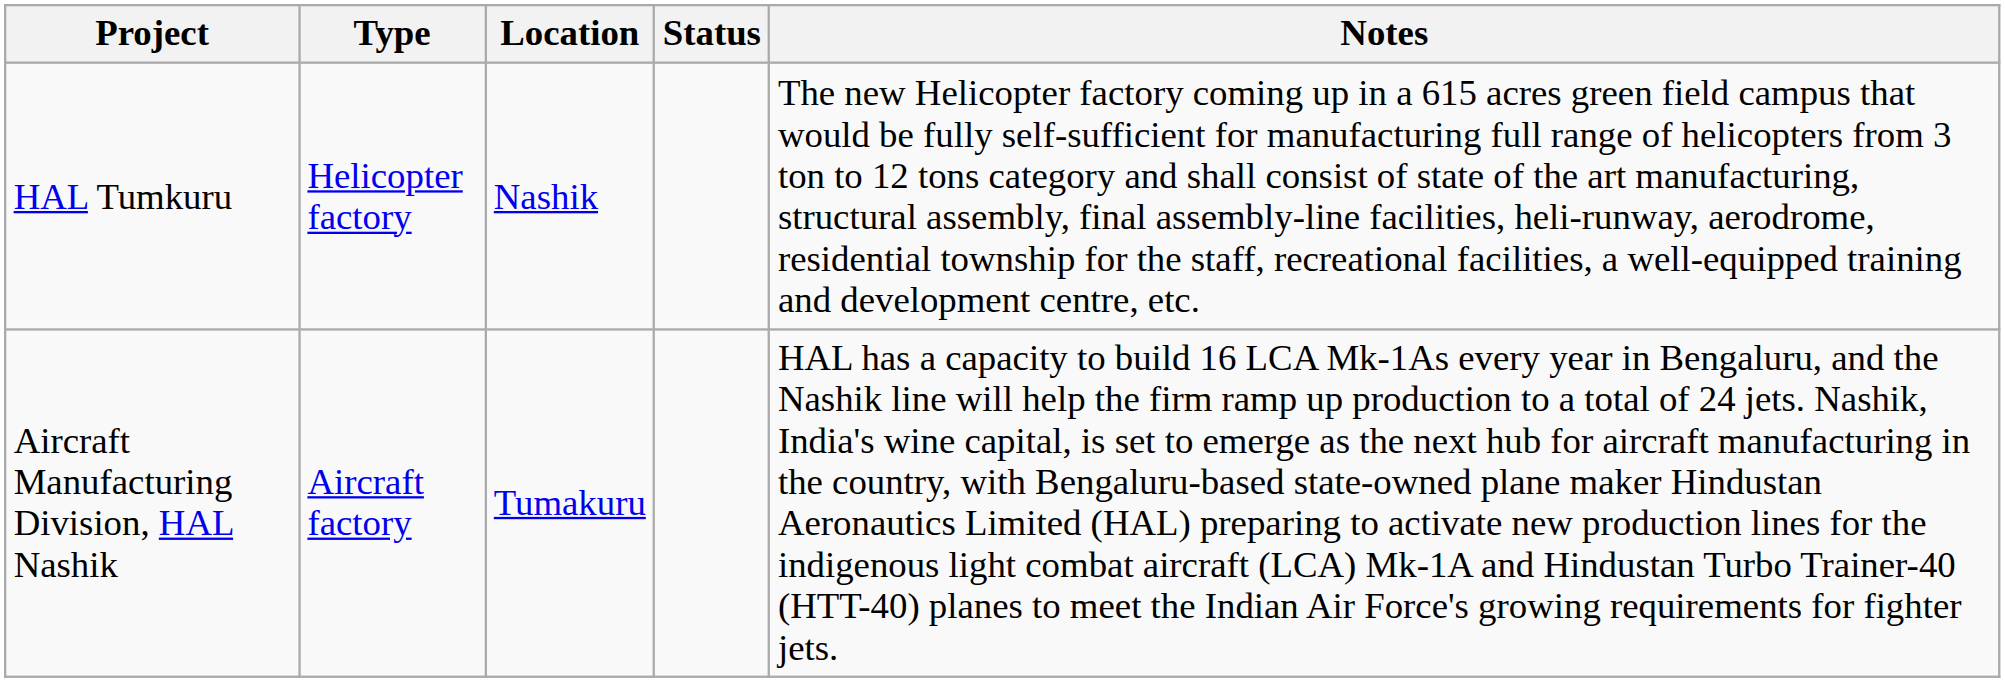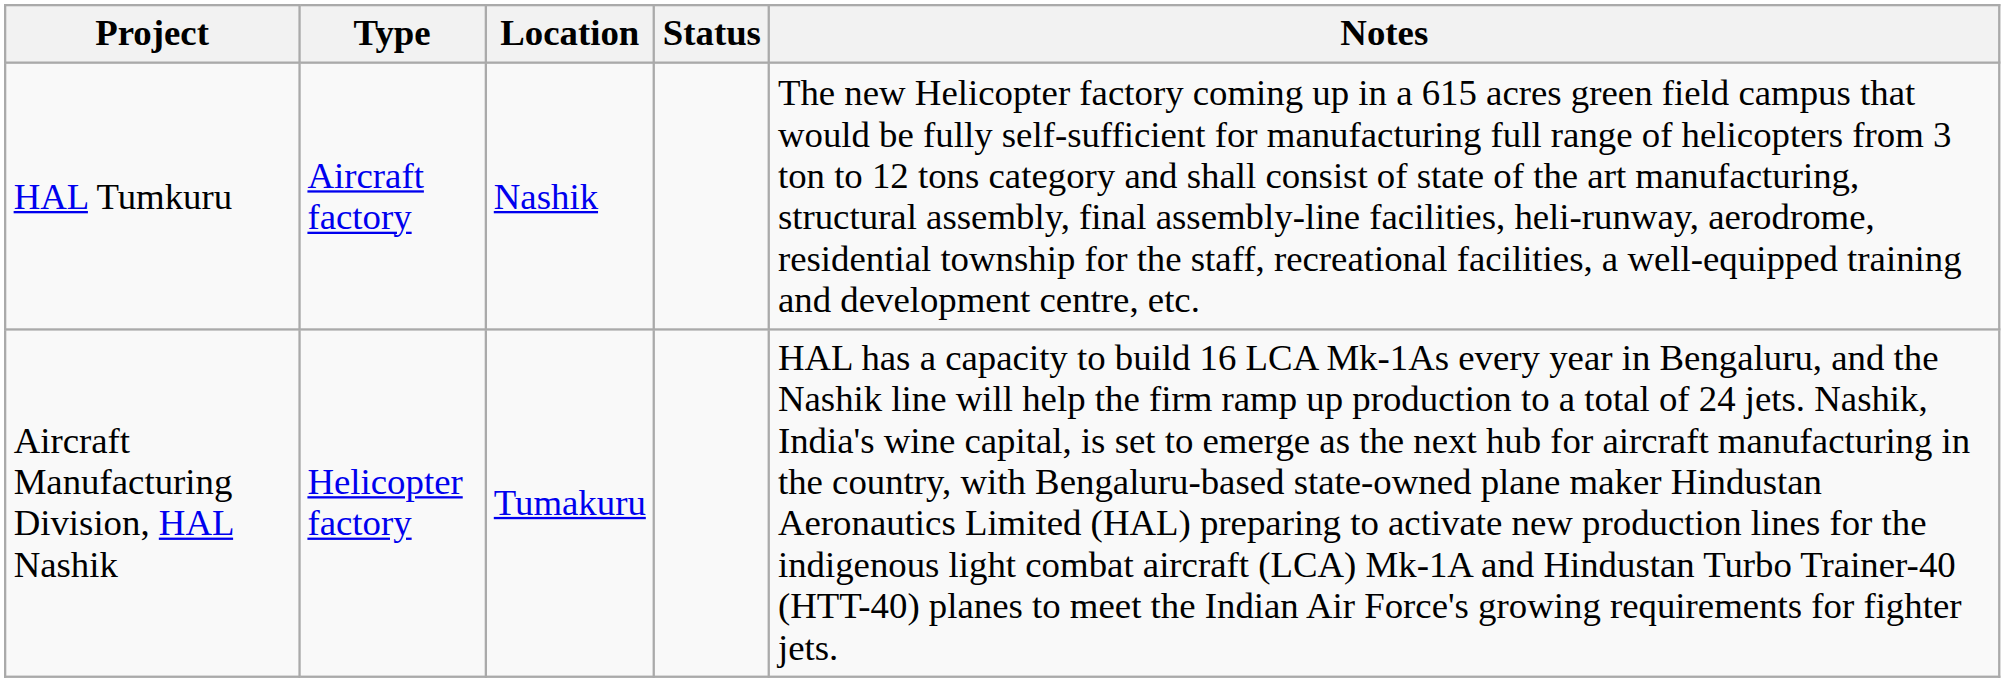HAL Tumkuru | Type: Helicopter factory -> Aircraft factory
Aircraft Manufacturing Division, HAL Nashik | Type: Aircraft factory -> Helicopter factory
